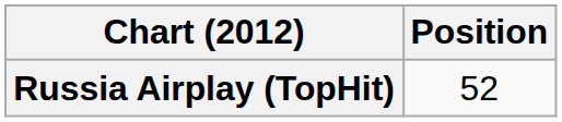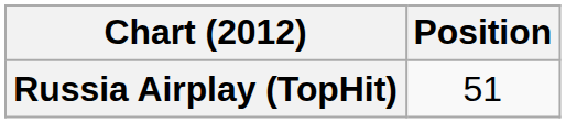Russia Airplay (TopHit) | Position: 52 -> 51
